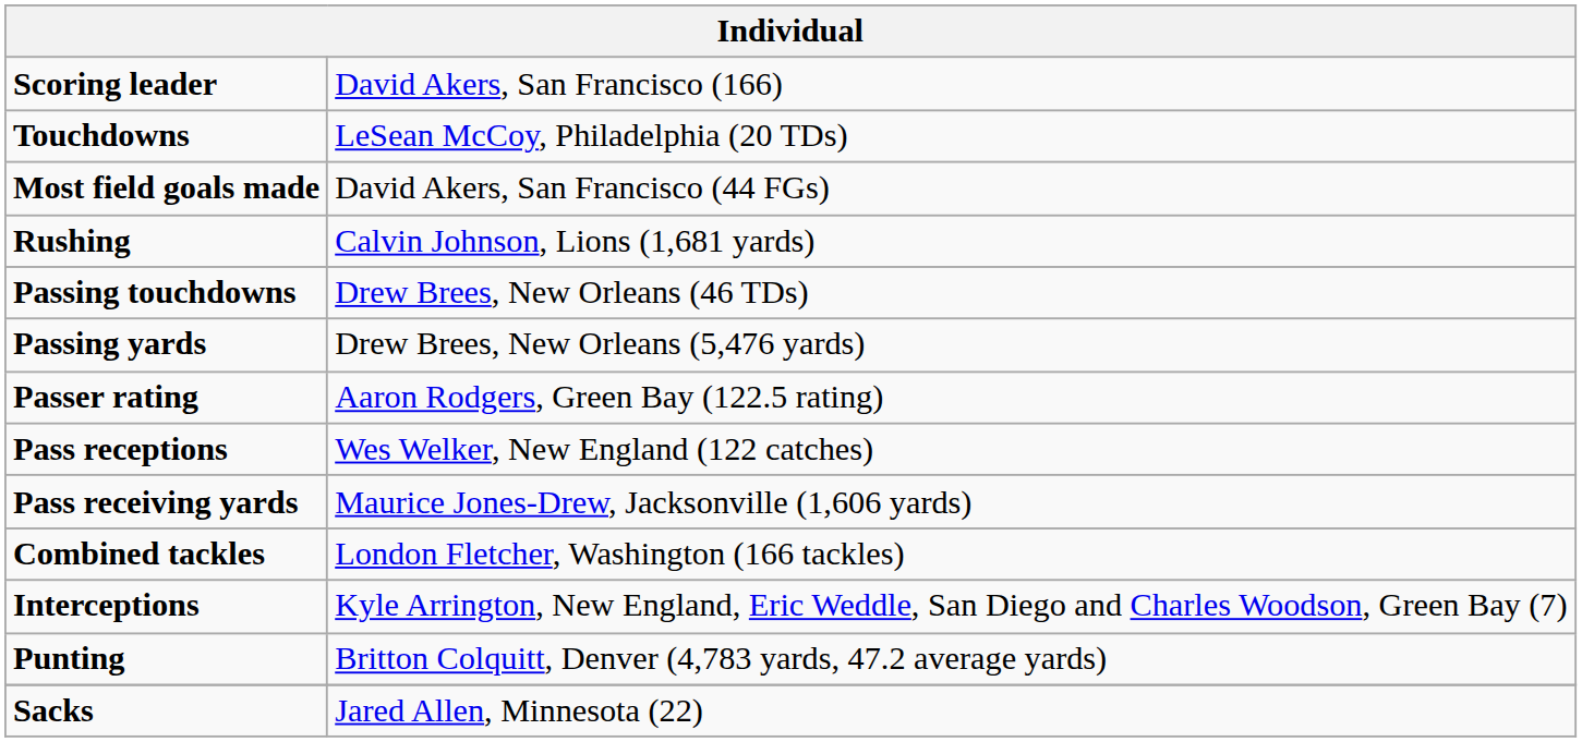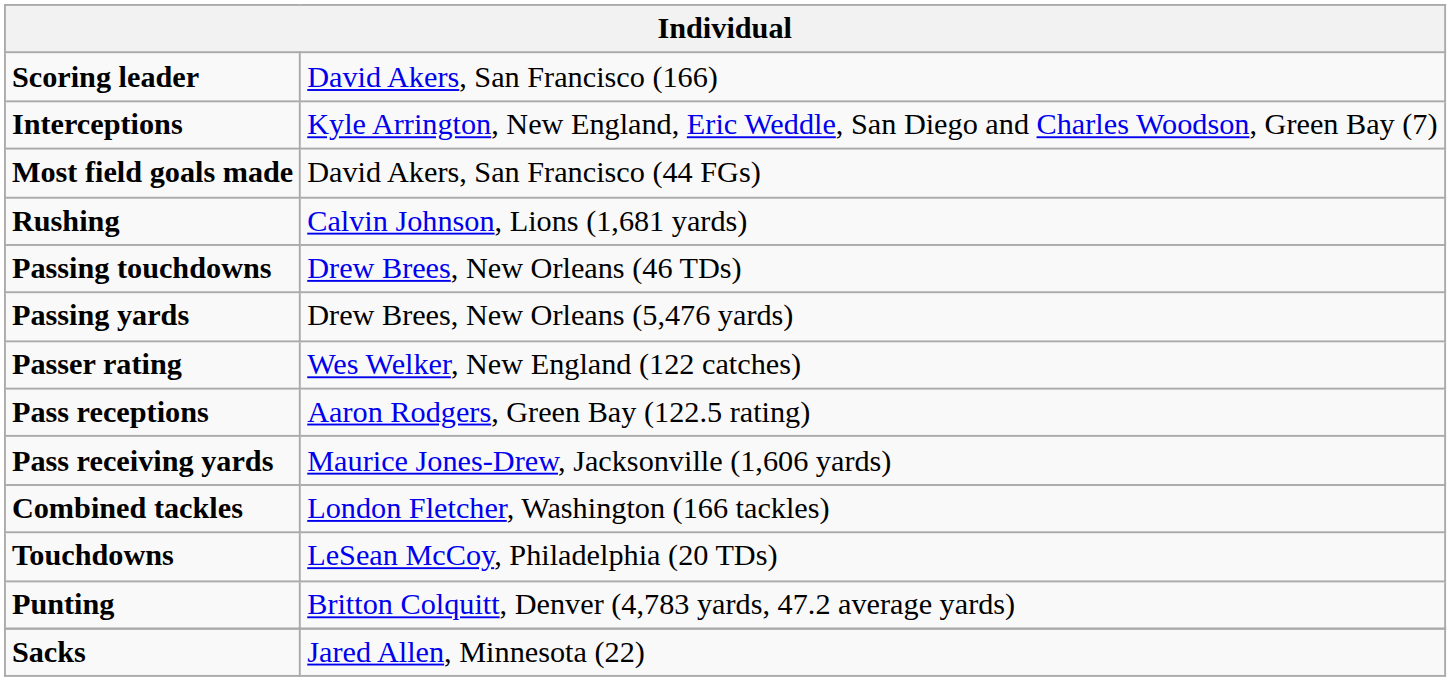rows swapped: Touchdowns <-> Interceptions
Passer rating | column 2: Aaron Rodgers, Green Bay (122.5 rating) -> Wes Welker, New England (122 catches)
Pass receptions | column 2: Wes Welker, New England (122 catches) -> Aaron Rodgers, Green Bay (122.5 rating)
